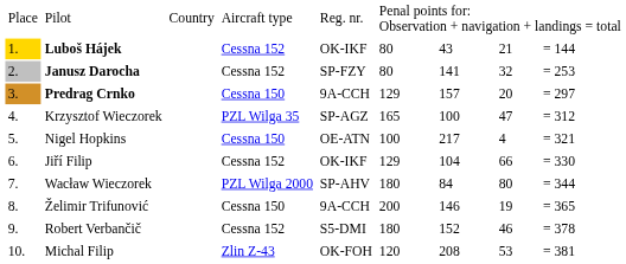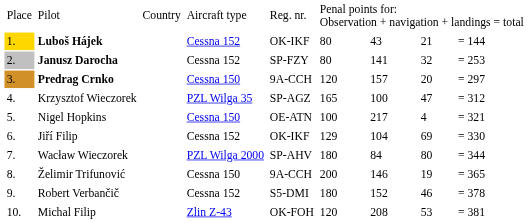Predrag Crnko | column 6: 129 -> 120
Jiří Filip | column 8: 66 -> 69
